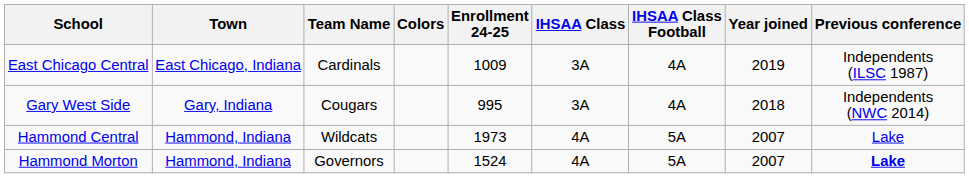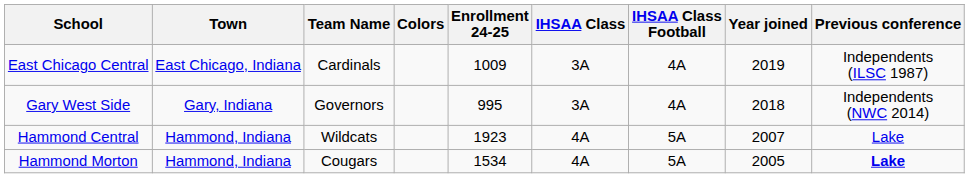Gary West Side | Team Name: Cougars -> Governors
Hammond Central | Enrollment 24-25: 1973 -> 1923
Hammond Morton | Team Name: Governors -> Cougars
Hammond Morton | Enrollment 24-25: 1524 -> 1534
Hammond Morton | Year joined: 2007 -> 2005
